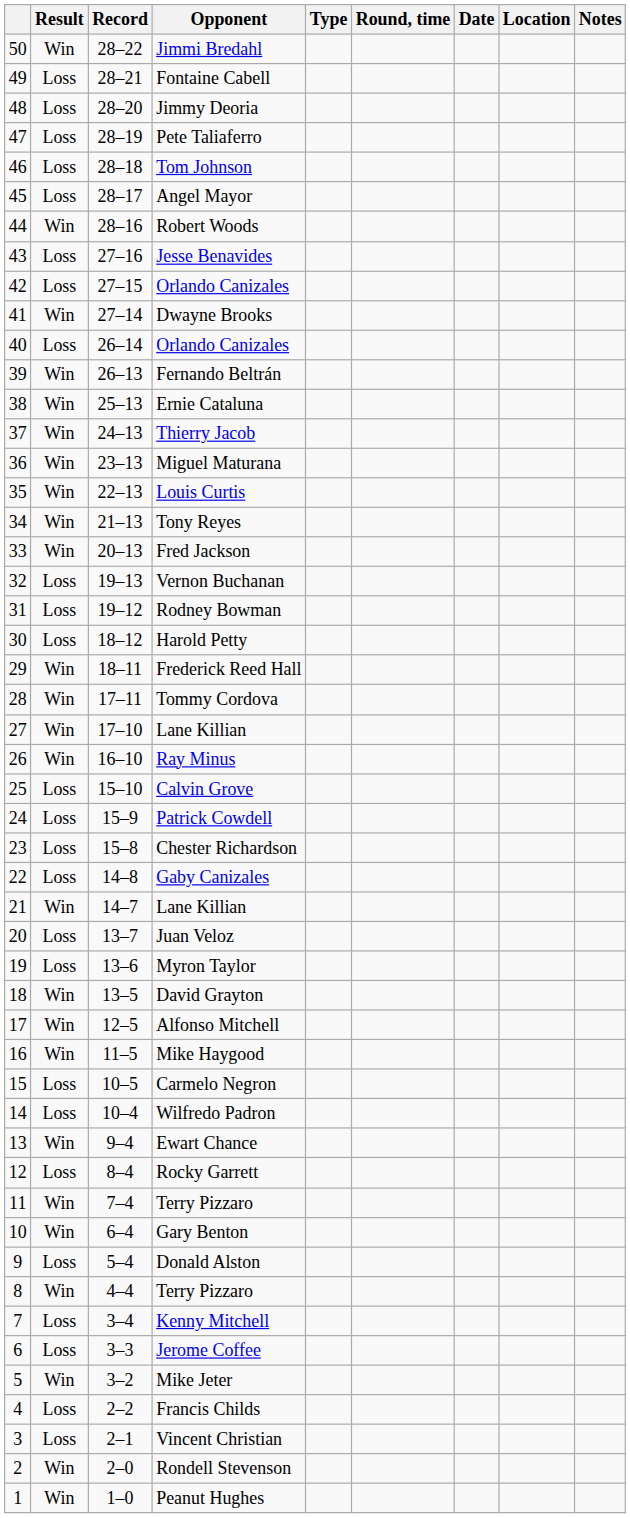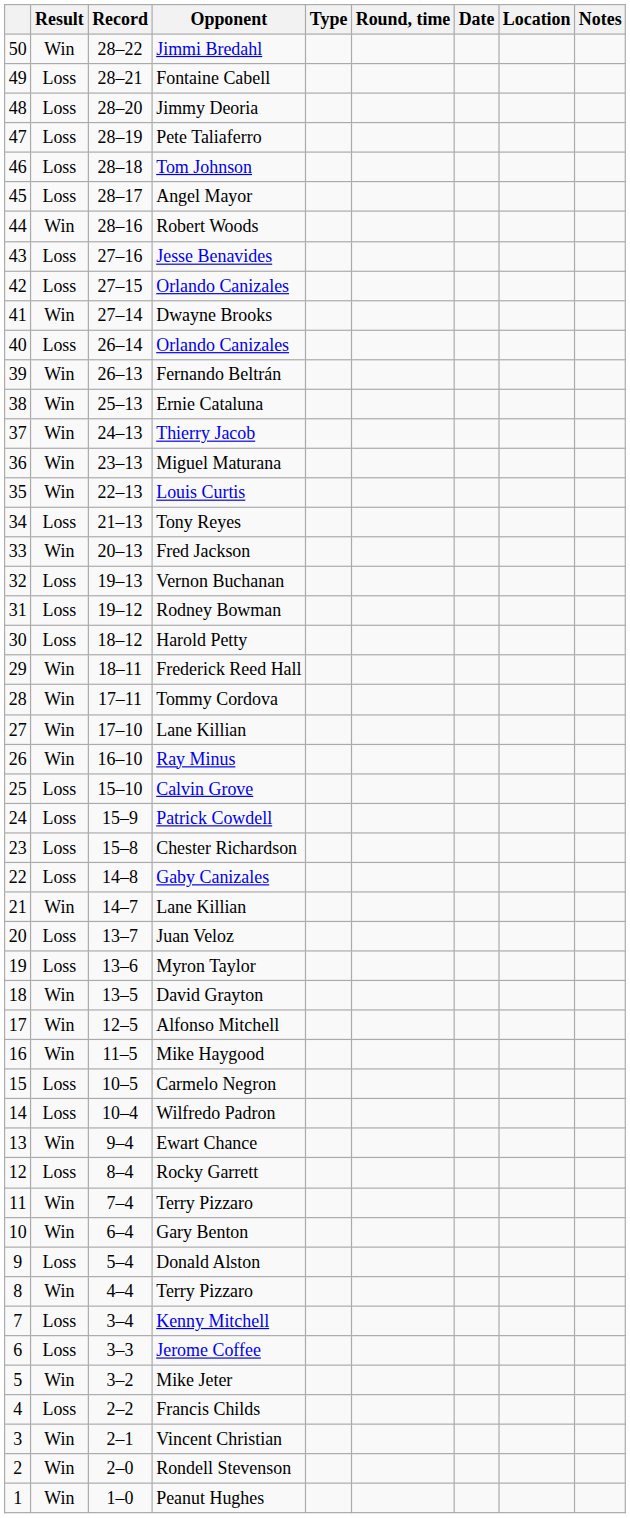Tony Reyes | Result: Win -> Loss
Vincent Christian | Result: Loss -> Win
